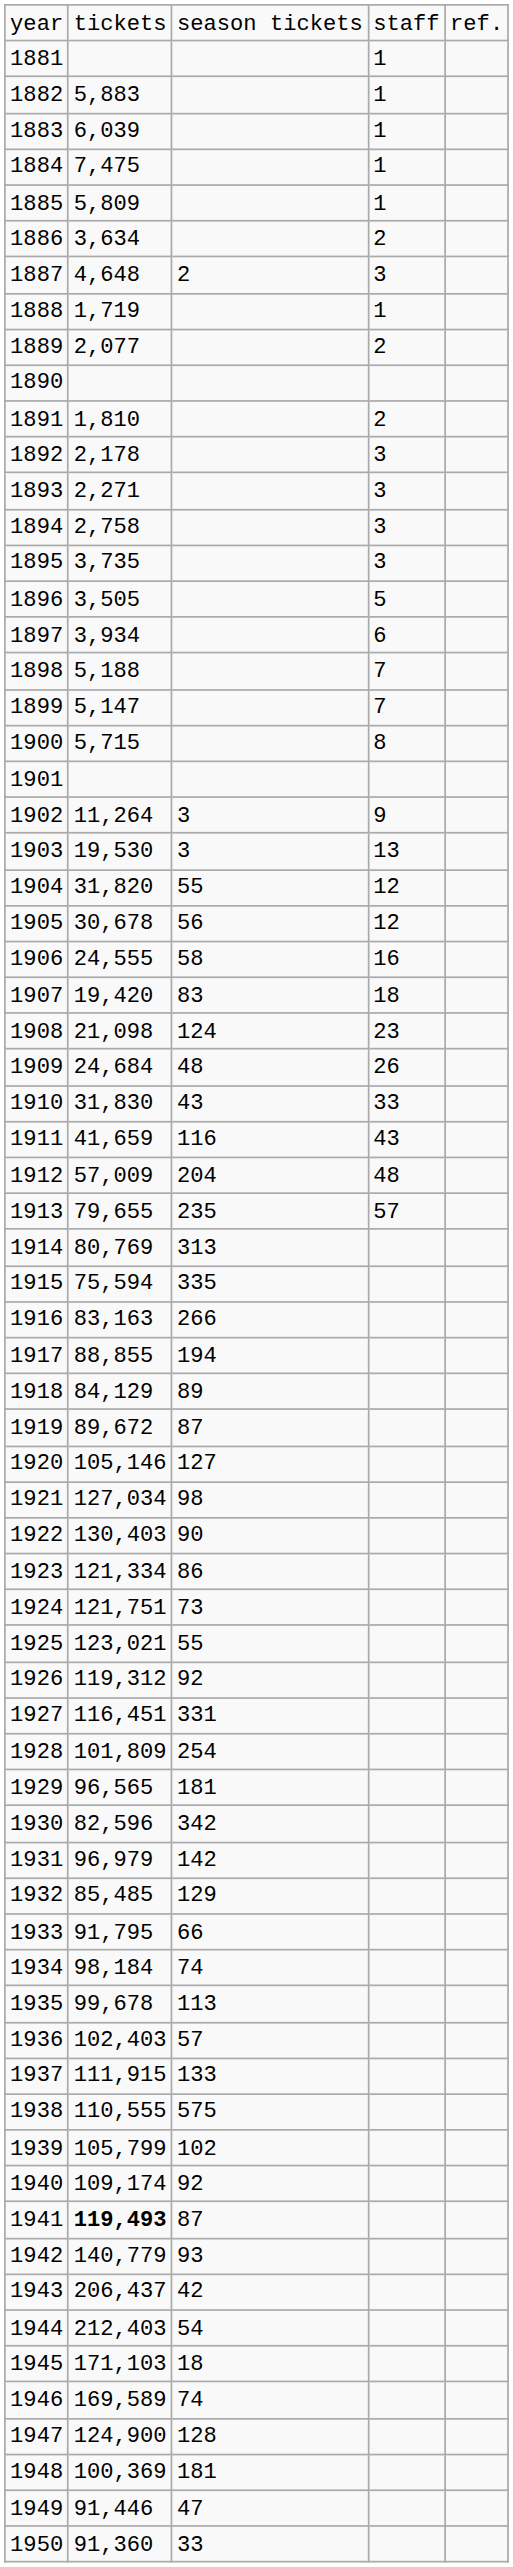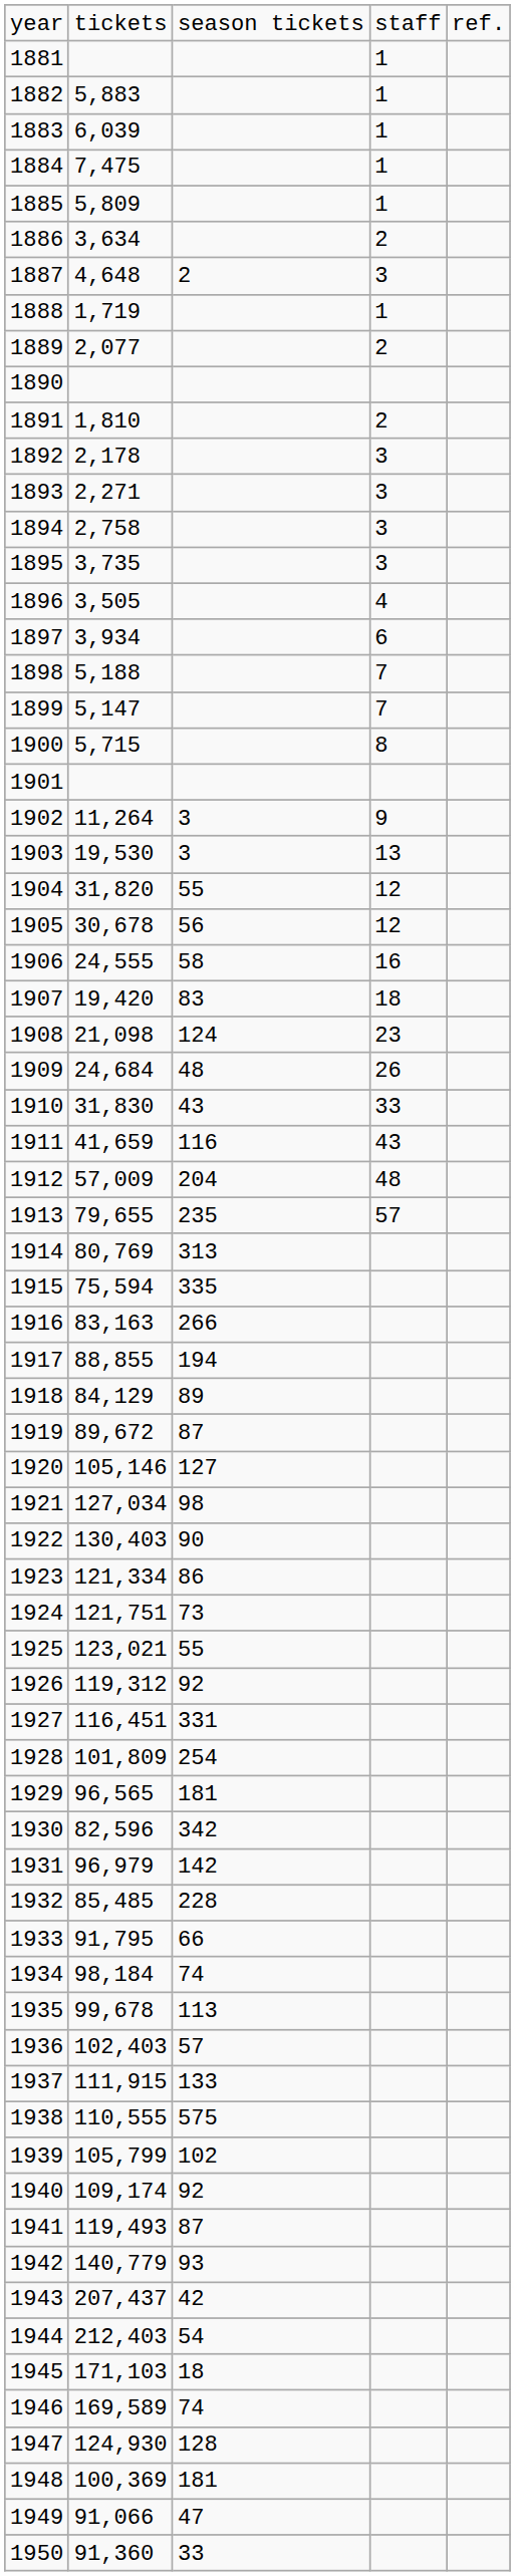1896 | column 4: 5 -> 4
1932 | column 3: 129 -> 228
1941 | column 2: bold -> normal
1943 | column 2: 206,437 -> 207,437
1947 | column 2: 124,900 -> 124,930
1949 | column 2: 91,446 -> 91,066
